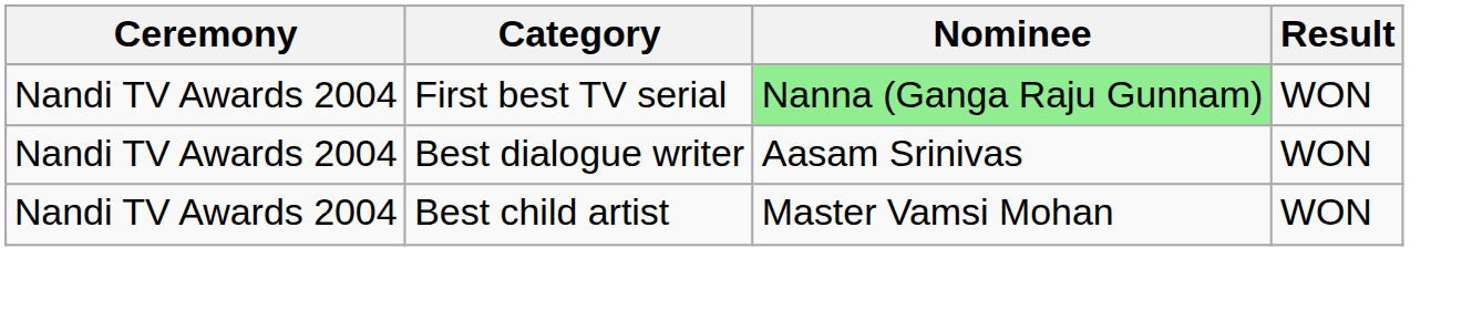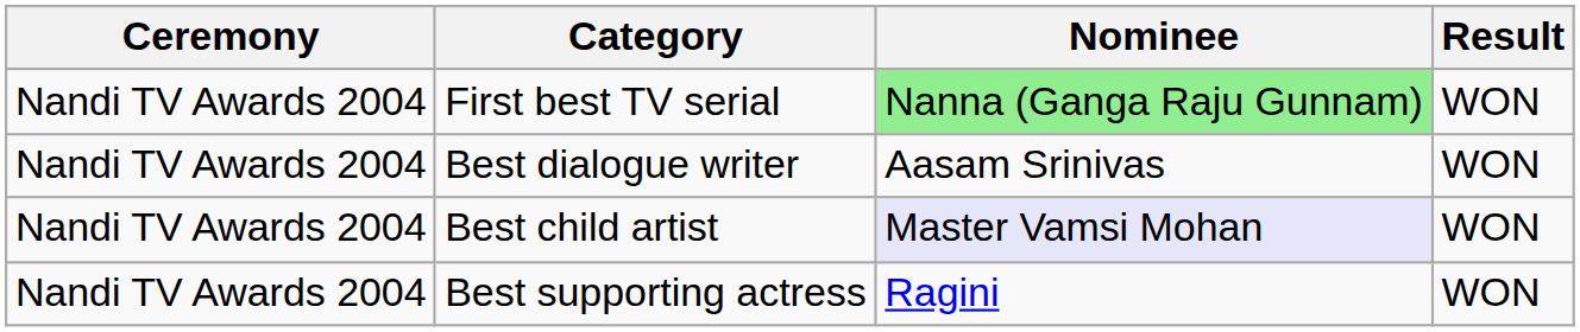Best child artist | Nominee: no background -> lavender background
+ row: Nandi TV Awards 2004 | Best supporting actress | Ragini | WON
